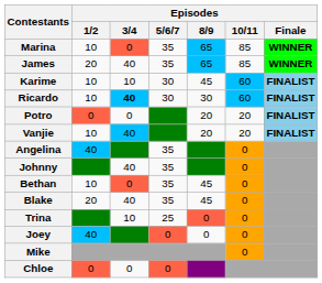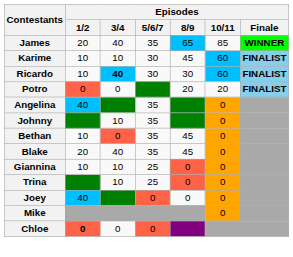- row: Marina | 10 | 0 | 35 | 65 | 85 | WINNER
- row: Vanjie | 10 | 40 | 20 | 20 | FINALIST
Johnny | Episodes / 3/4: 40 -> 10
+ row: Giannina | 10 | 10 | 25 | 0 | 0
Chloe | Episodes / 1/2: normal -> bold
